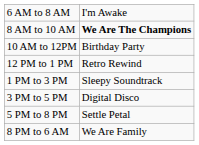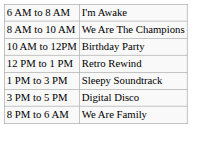8 AM to 10 AM | column 2: bold -> normal
- row: 5 PM to 8 PM | Settle Petal
